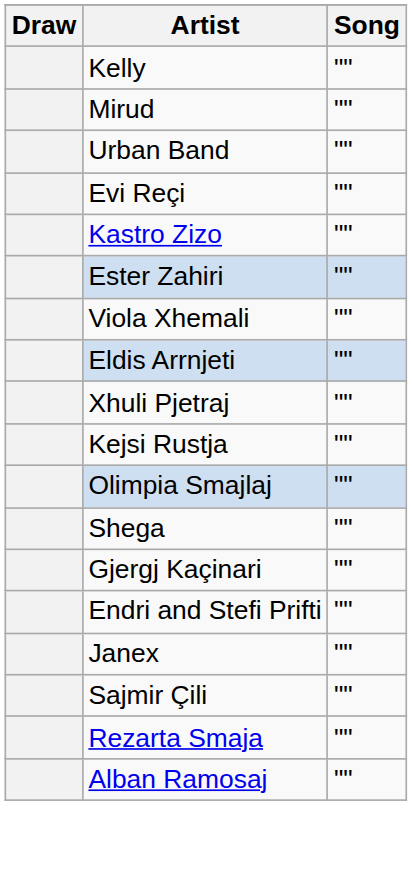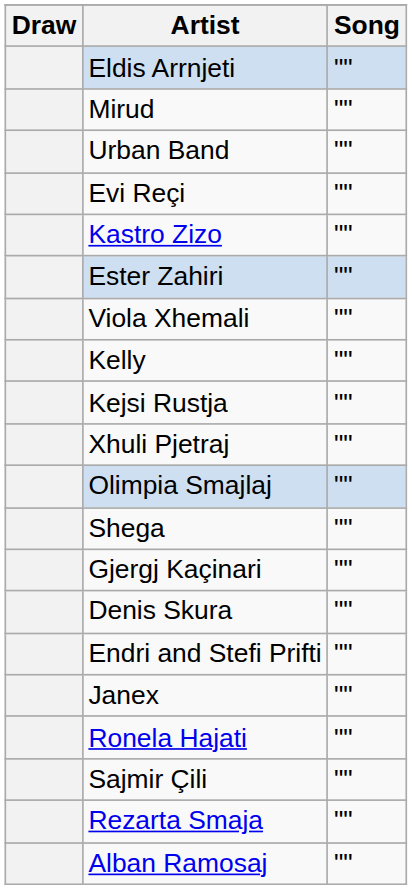rows swapped: Kelly <-> Eldis Arrnjeti
rows swapped: Kejsi Rustja <-> Xhuli Pjetraj
+ row: Denis Skura | ""
+ row: Ronela Hajati | ""
